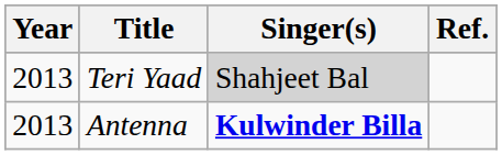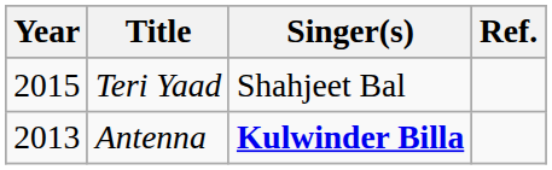Teri Yaad | Year: 2013 -> 2015
Teri Yaad | Singer(s): lightgrey background -> no background
